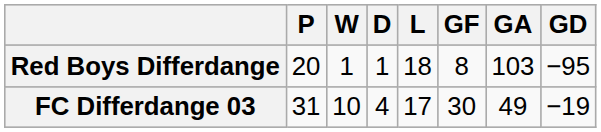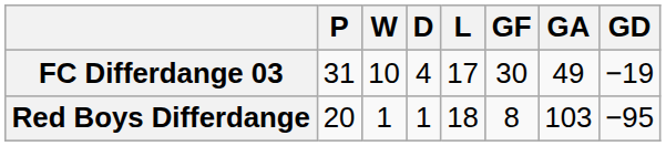rows swapped: Red Boys Differdange <-> FC Differdange 03
